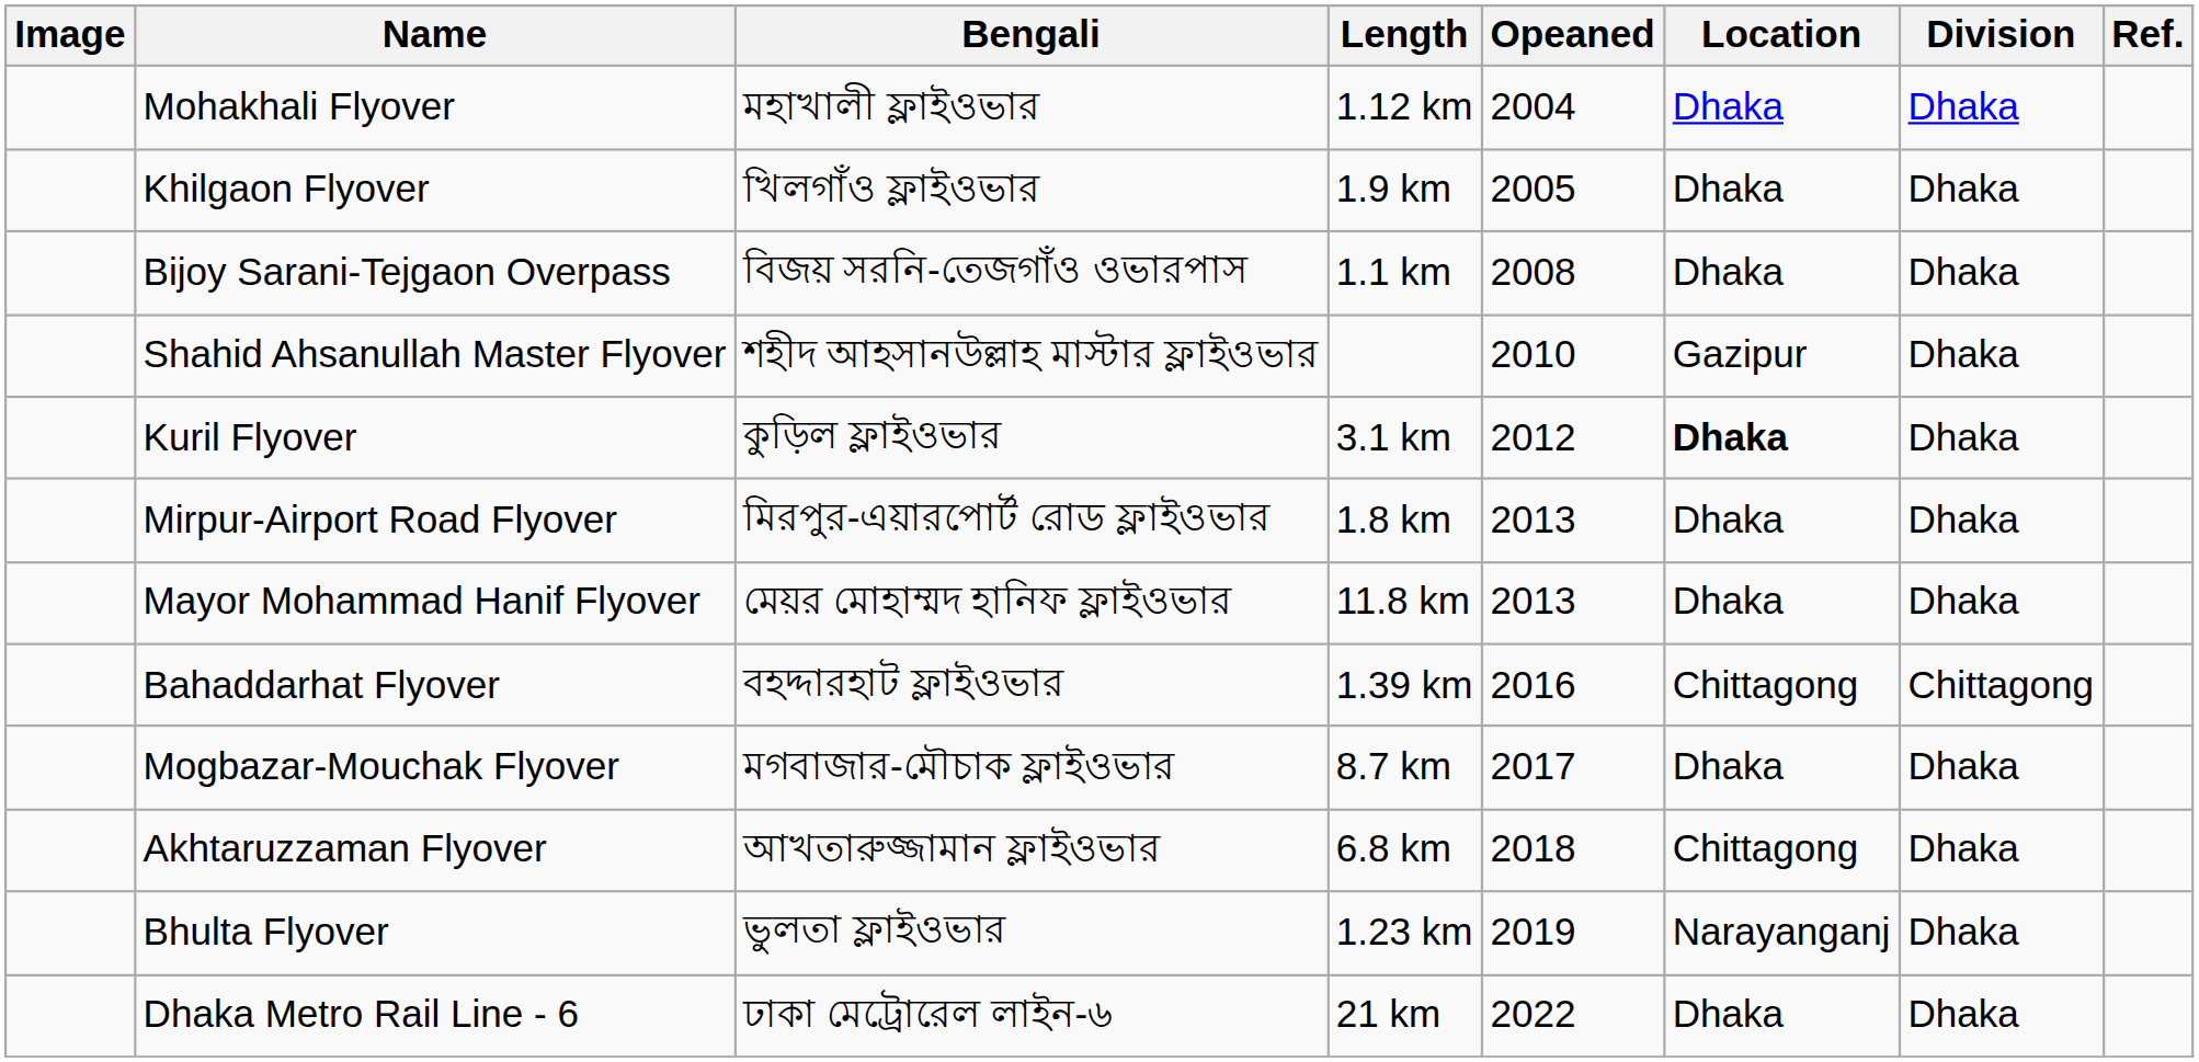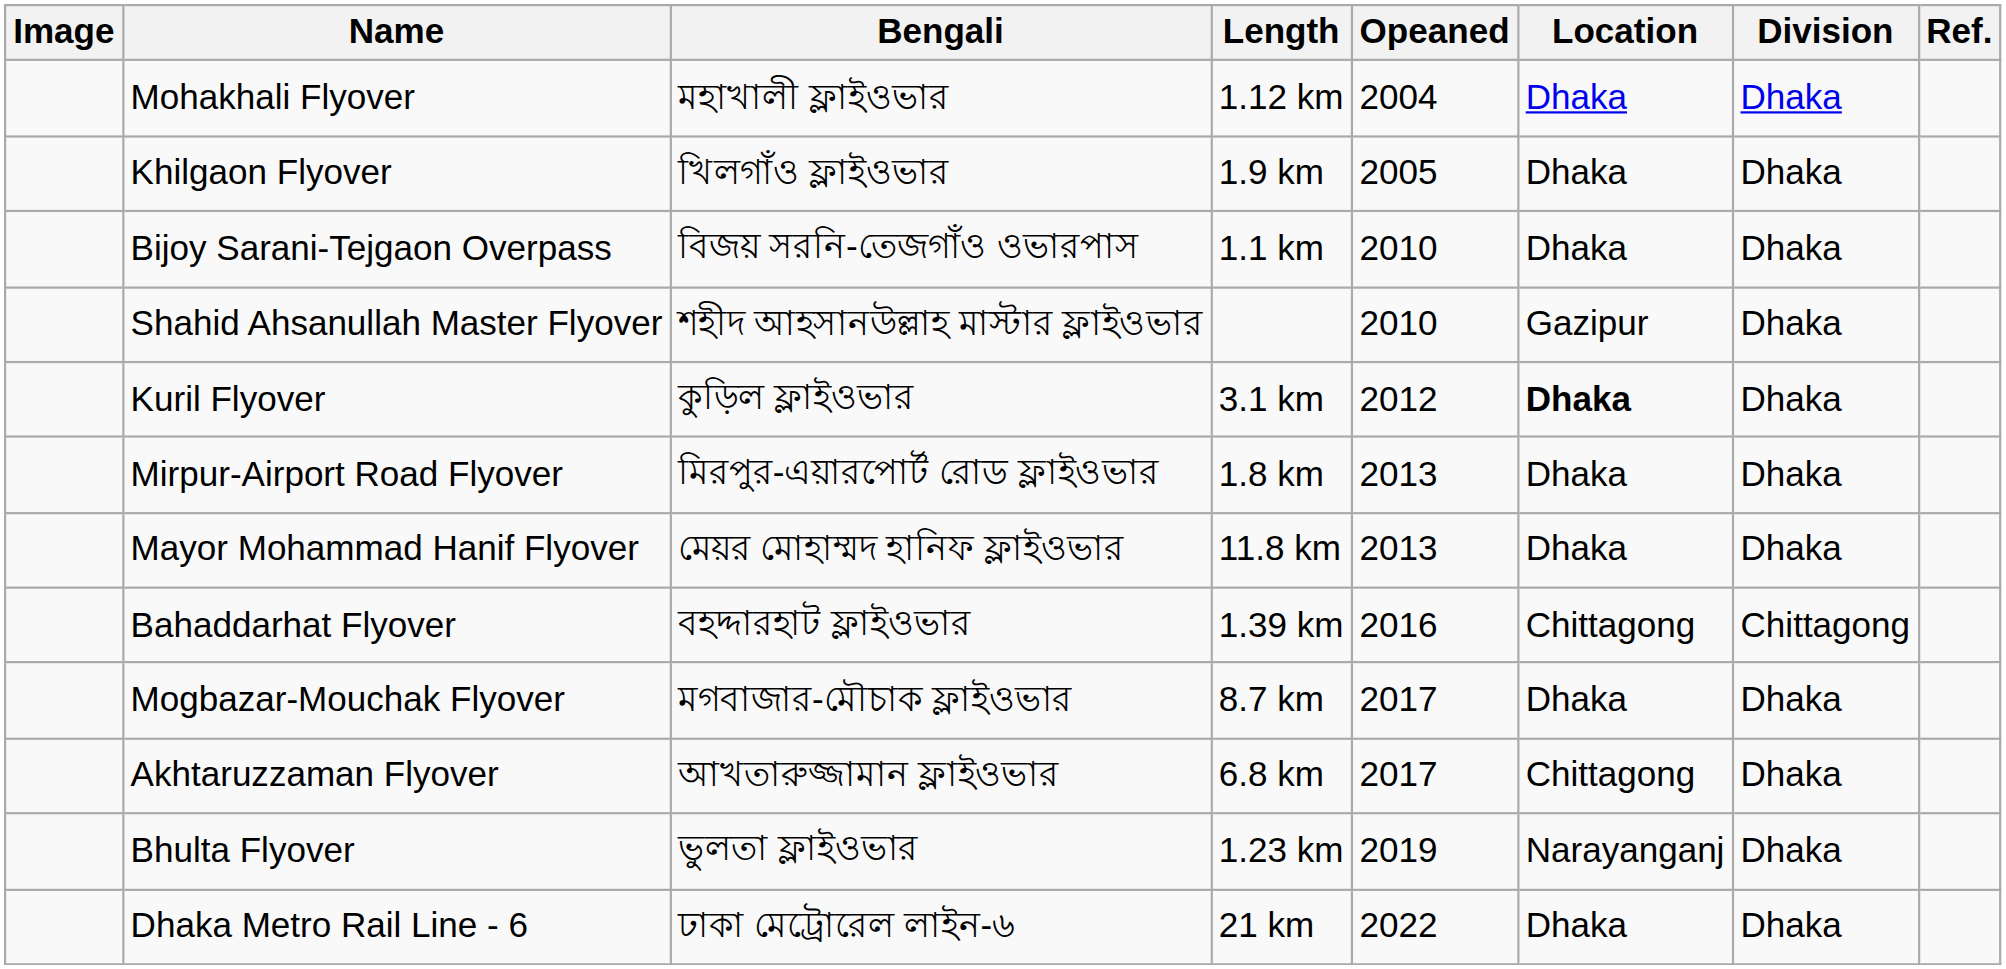Bijoy Sarani-Tejgaon Overpass | Opeaned: 2008 -> 2010
Akhtaruzzaman Flyover | Opeaned: 2018 -> 2017
